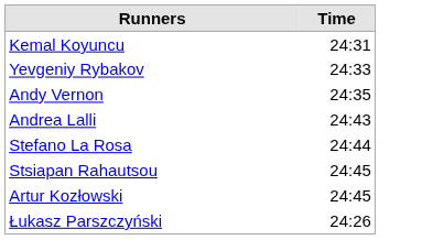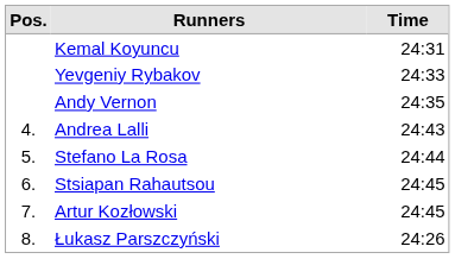+ column: Pos. | 4. | 5. | 6. | 7. | 8.
